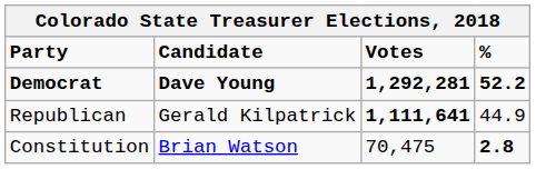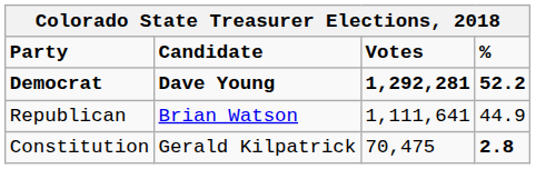Republican | Candidate: Gerald Kilpatrick -> Brian Watson
Republican | Votes: bold -> normal
Constitution | Candidate: Brian Watson -> Gerald Kilpatrick
